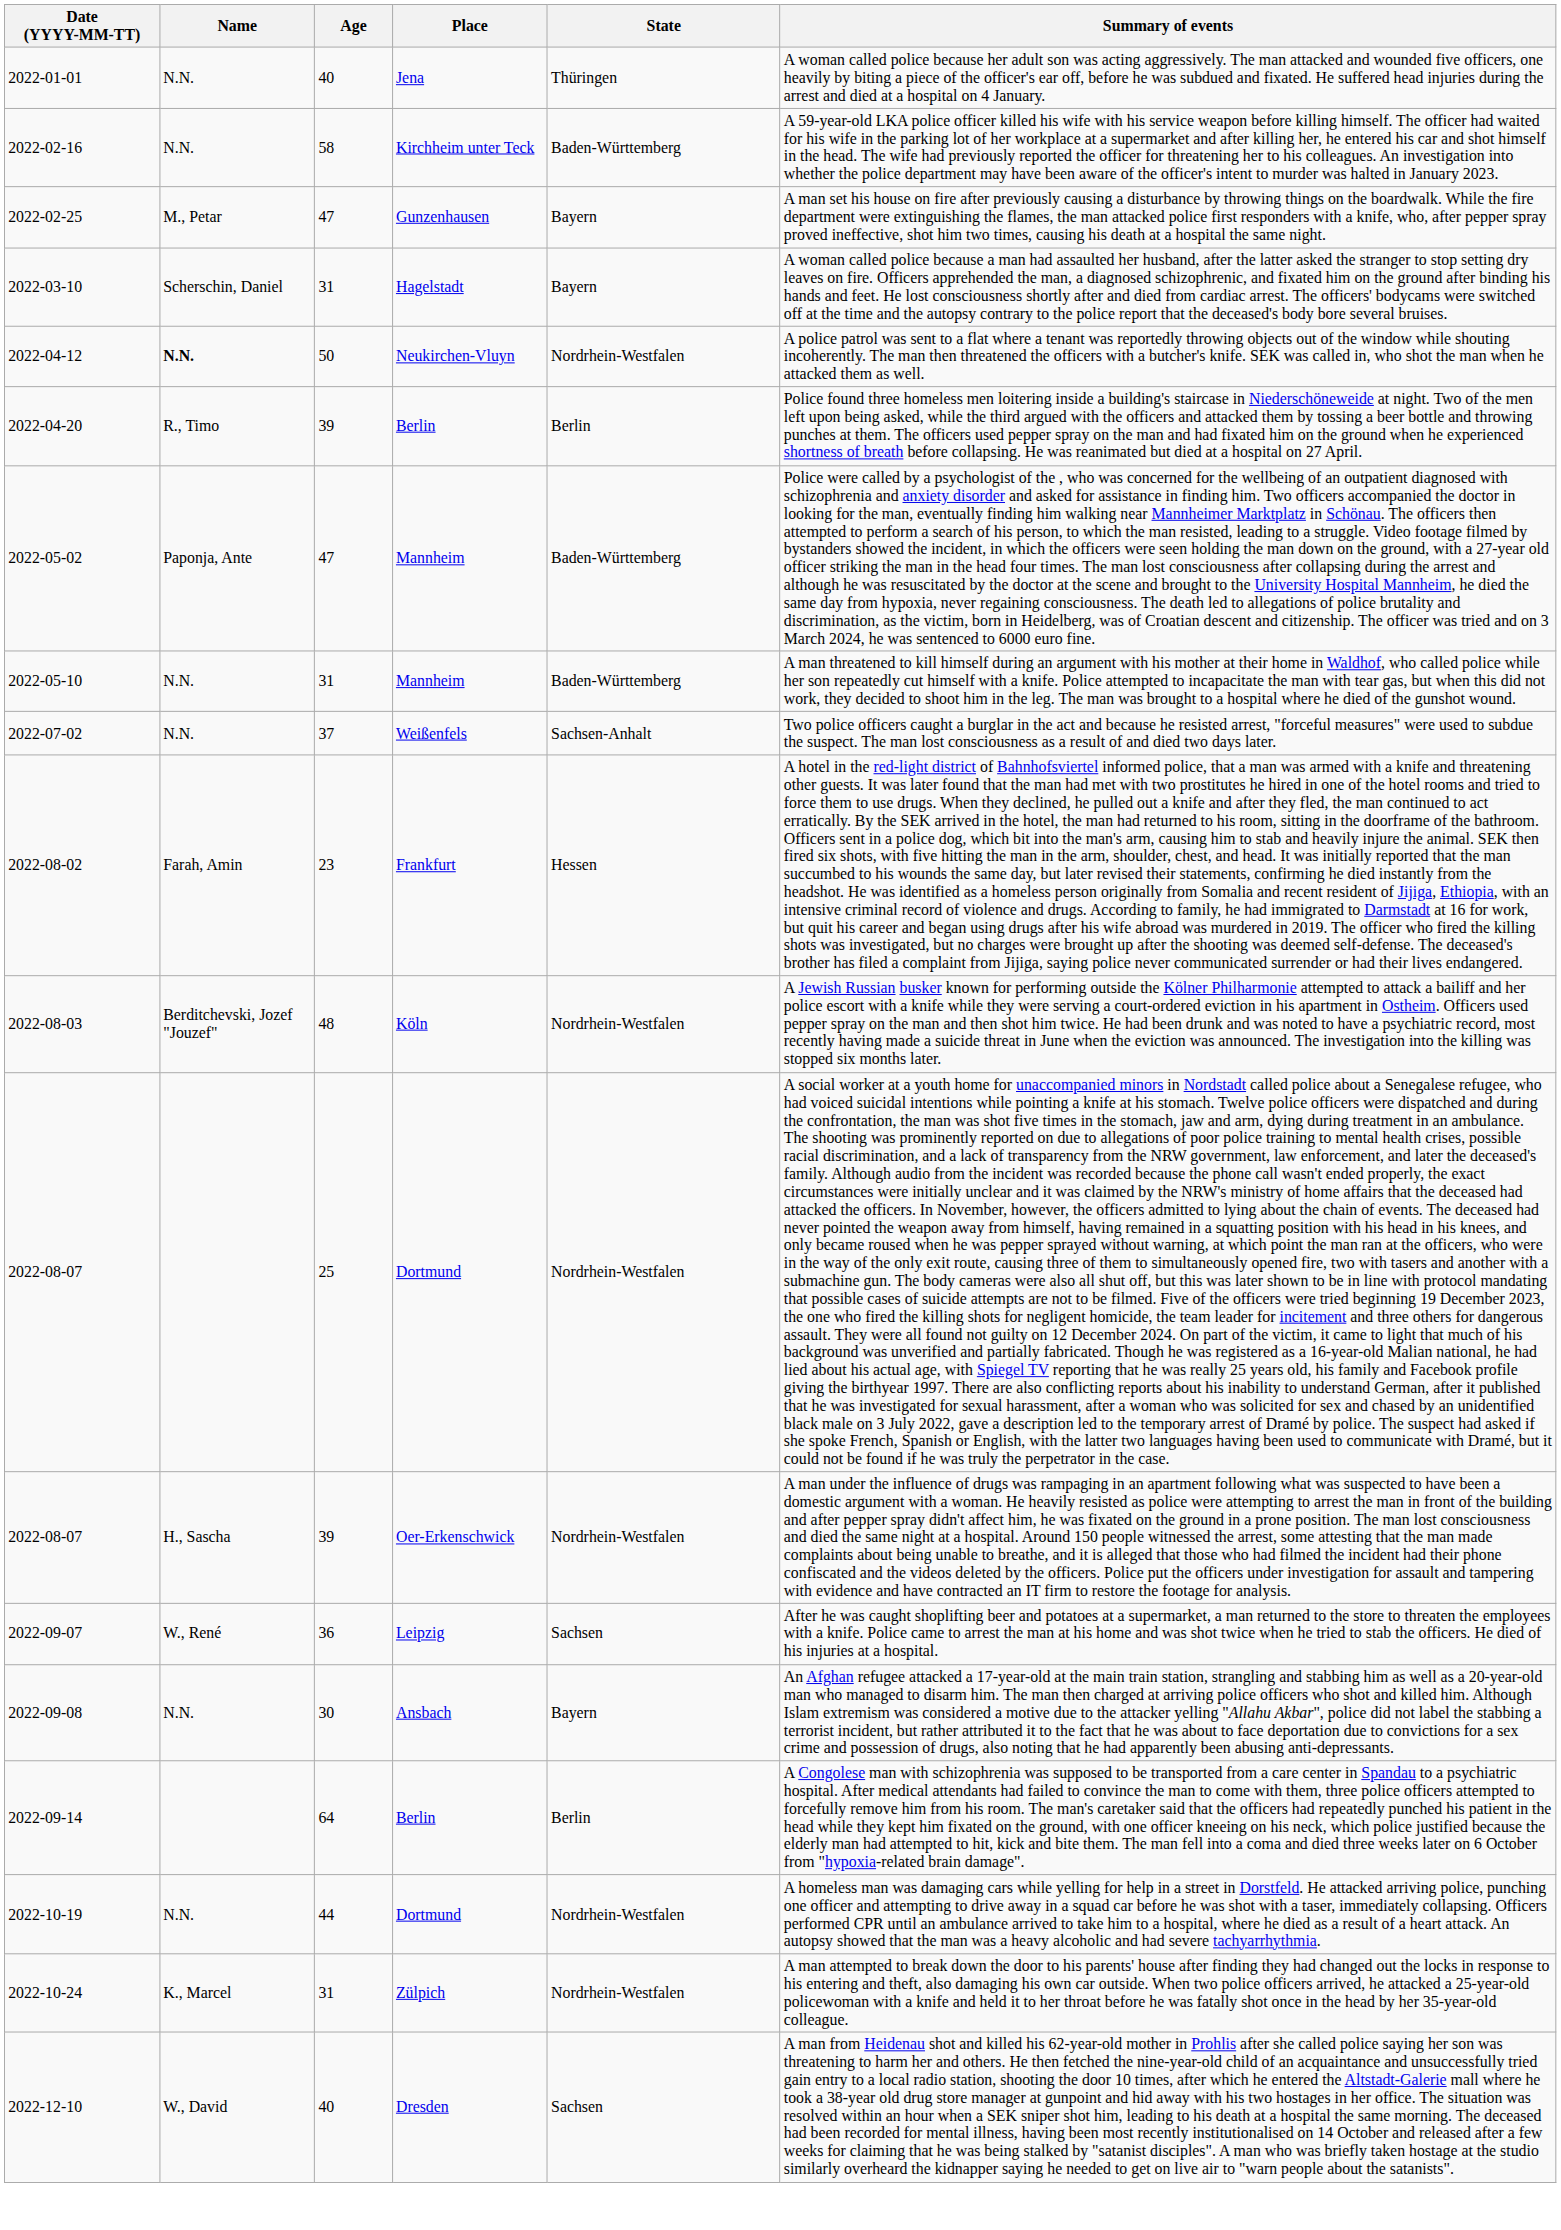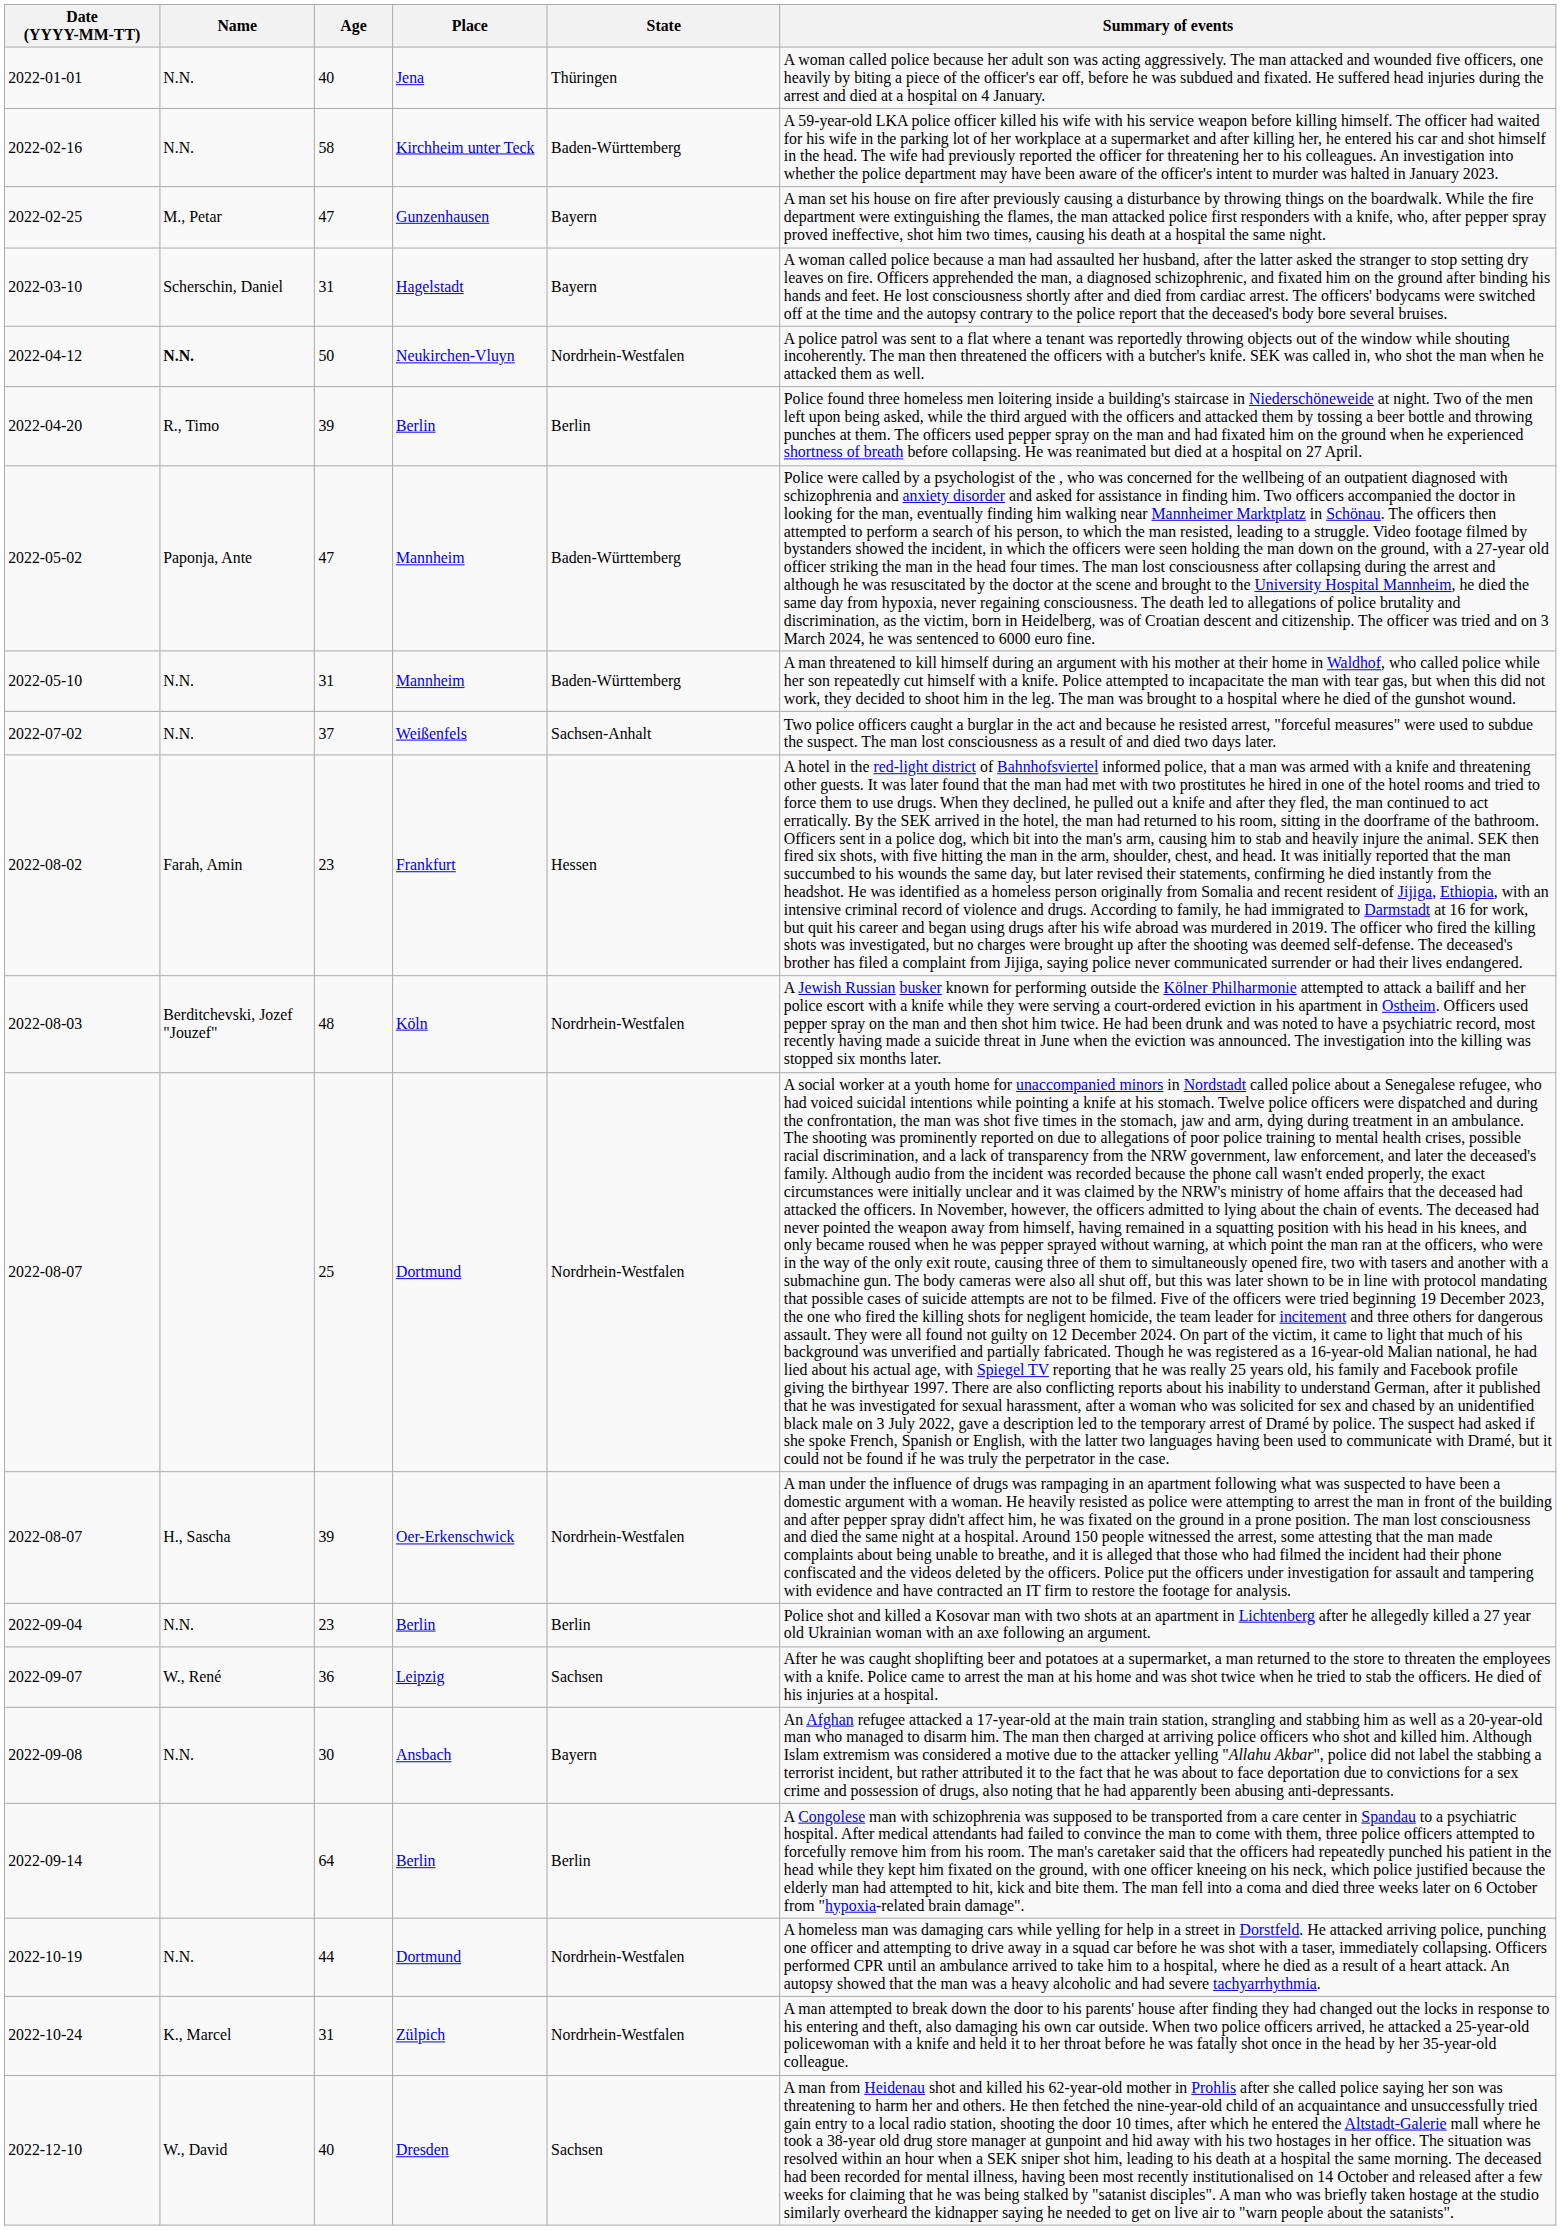+ row: 2022-09-04 | N.N. | 23 | Berlin | Berlin | Police shot and killed a Kosovar man with two shots at an apartment in Lichtenberg after he allegedly killed a 27 year old Ukrainian woman with an axe following an argument.
